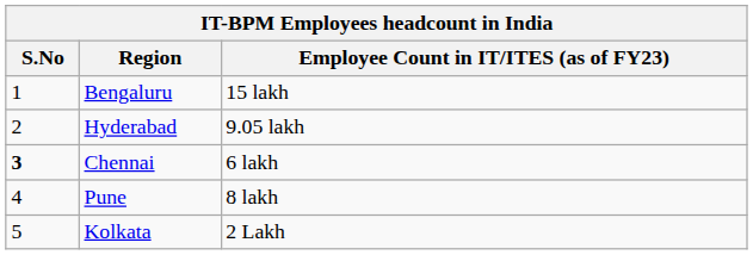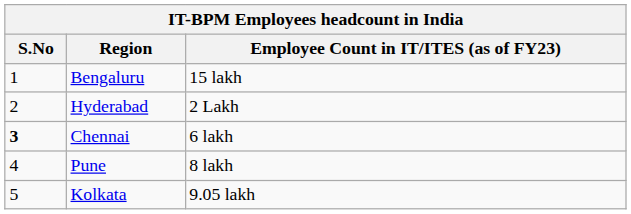Hyderabad | Employee Count in IT/ITES (as of FY23): 9.05 lakh -> 2 Lakh
Kolkata | Employee Count in IT/ITES (as of FY23): 2 Lakh -> 9.05 lakh
